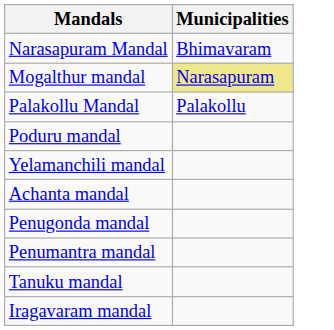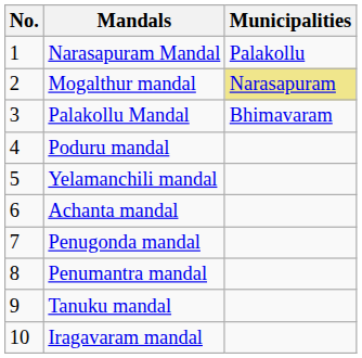+ column: No. | 1 | 2 | 3 | 4 | 5 | 6 | 7 | 8 | 9 | 10
Narasapuram Mandal | Municipalities: Bhimavaram -> Palakollu
Palakollu Mandal | Municipalities: Palakollu -> Bhimavaram
